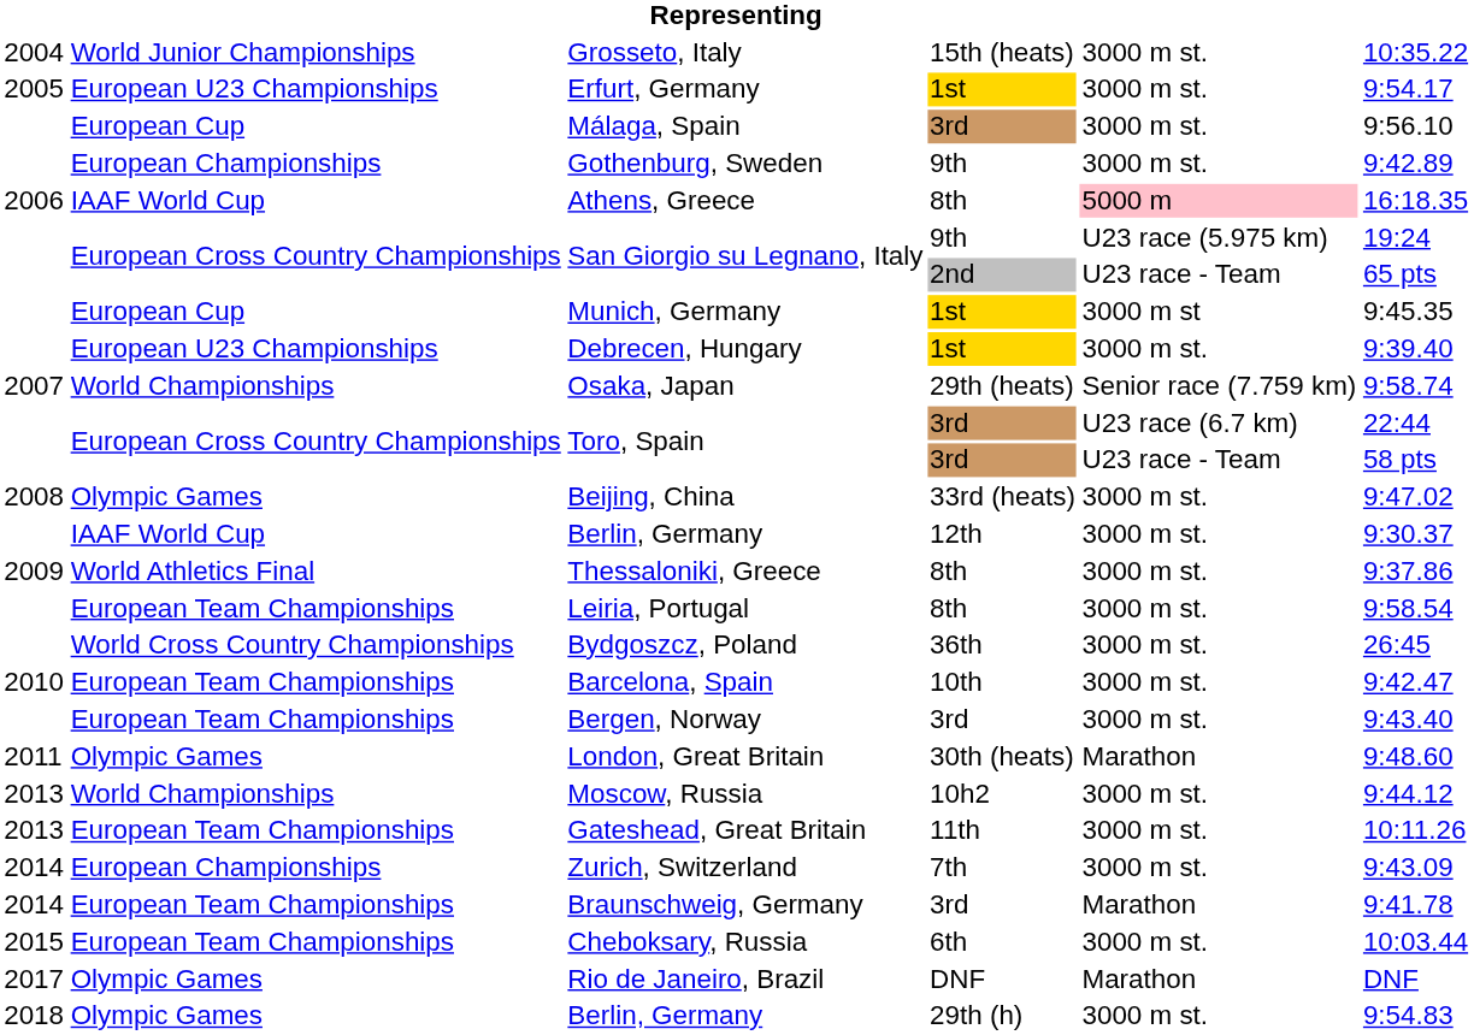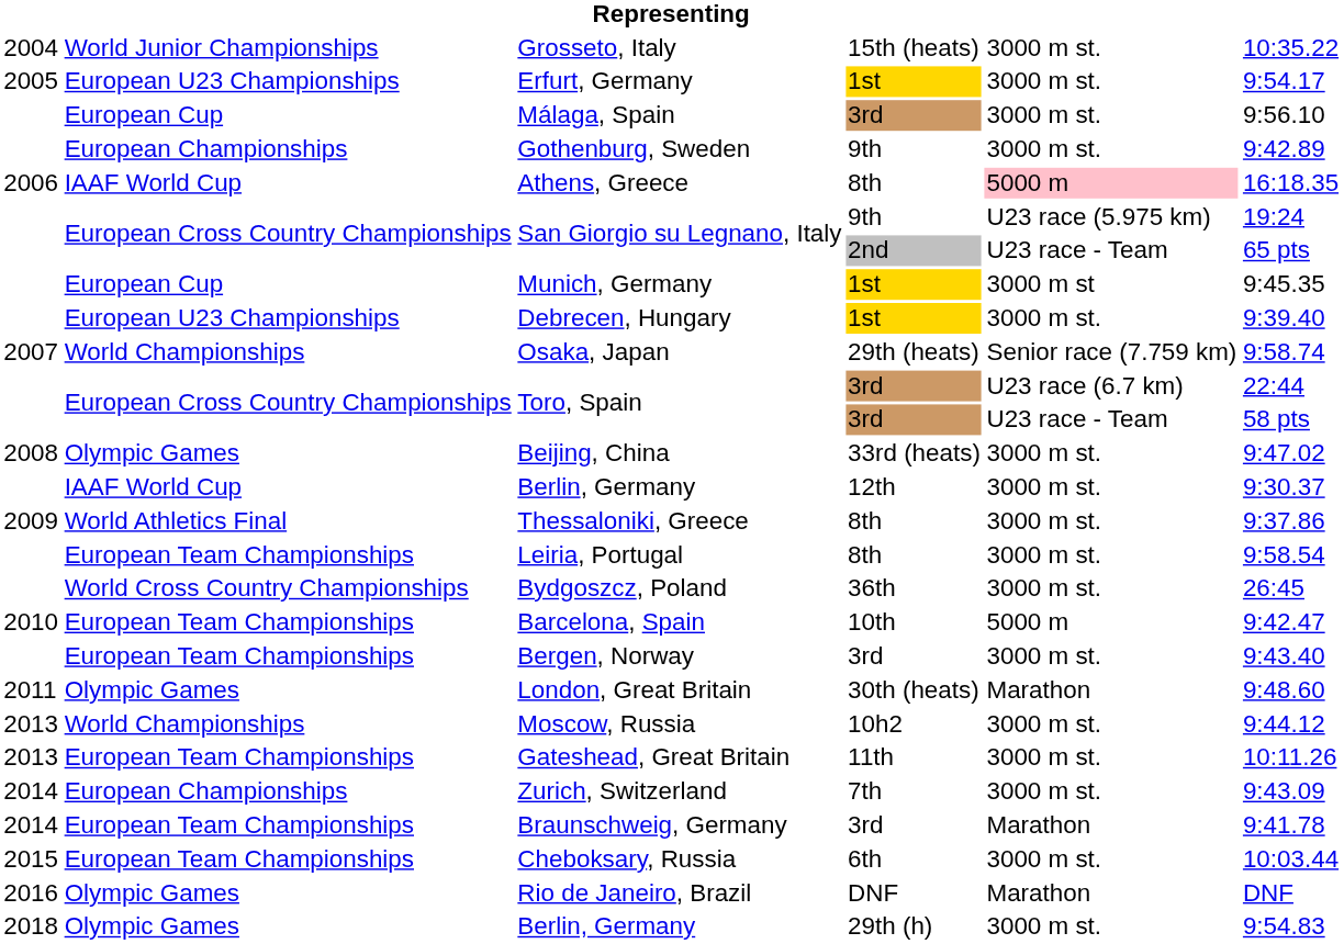Barcelona, Spain | column 5: 3000 m st. -> 5000 m
Rio de Janeiro, Brazil | column 1: 2017 -> 2016
